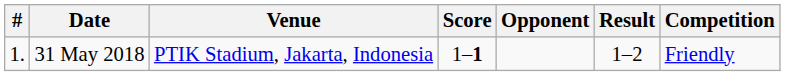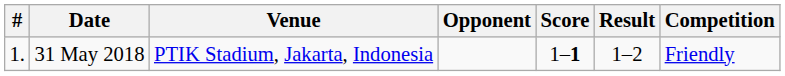columns swapped: Opponent <-> Score
